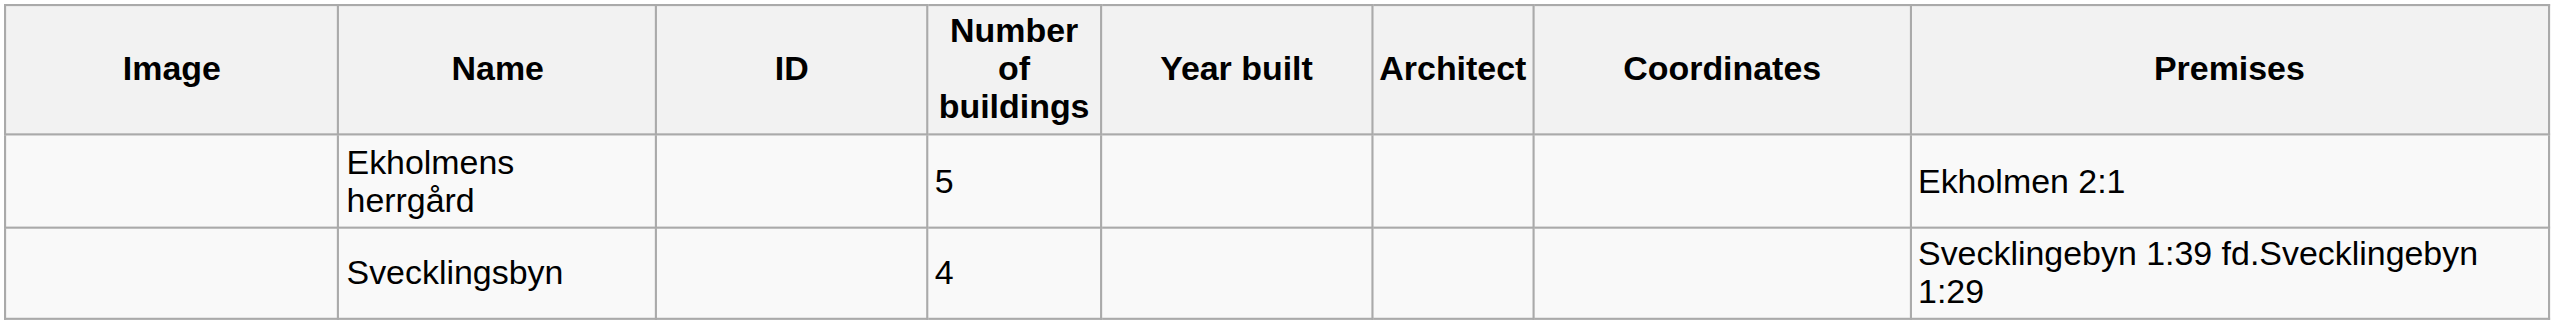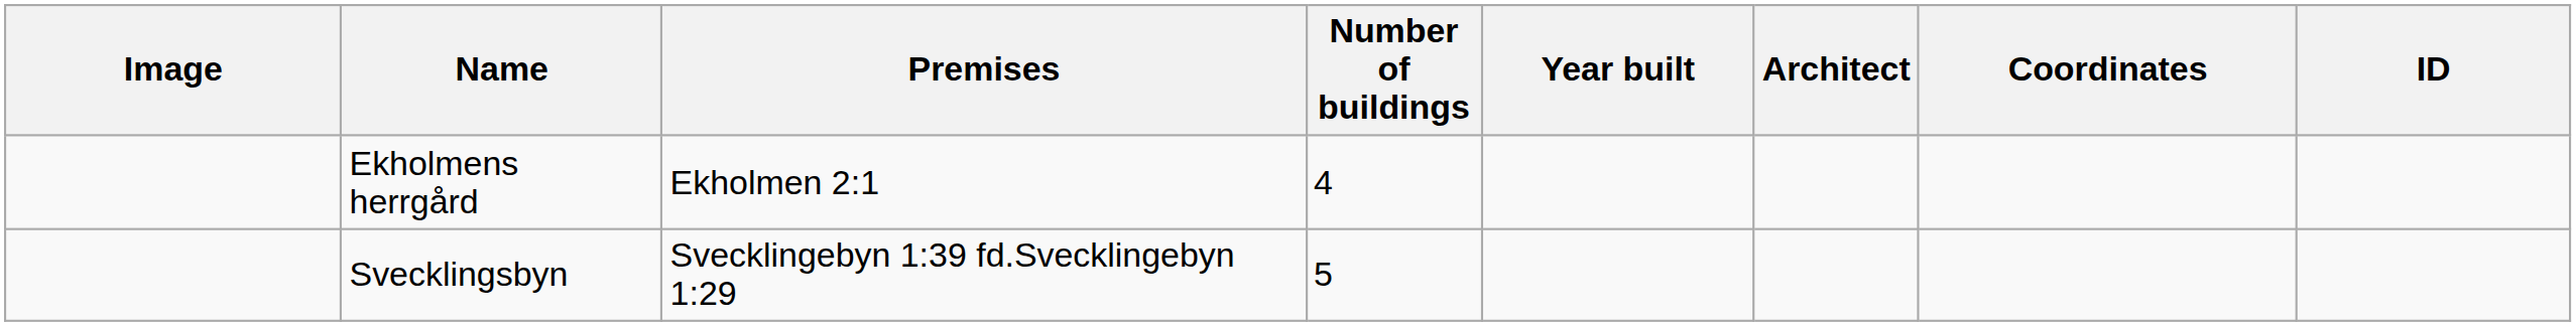columns swapped: Premises <-> ID
Ekholmens herrgård | Number of buildings: 5 -> 4
Svecklingsbyn | Number of buildings: 4 -> 5
